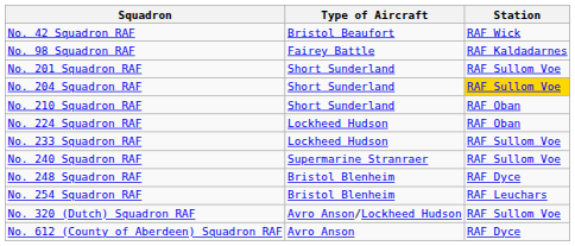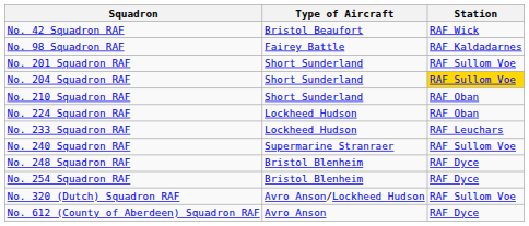No. 233 Squadron RAF | Station: RAF Sullom Voe -> RAF Leuchars
No. 254 Squadron RAF | Station: RAF Leuchars -> RAF Dyce
